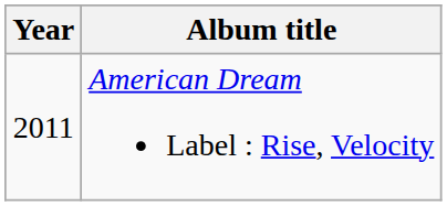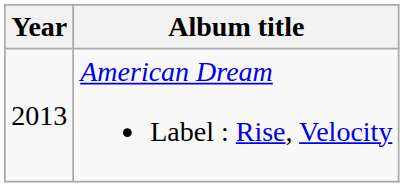American Dream Label : Rise, Velocity | Year: 2011 -> 2013
